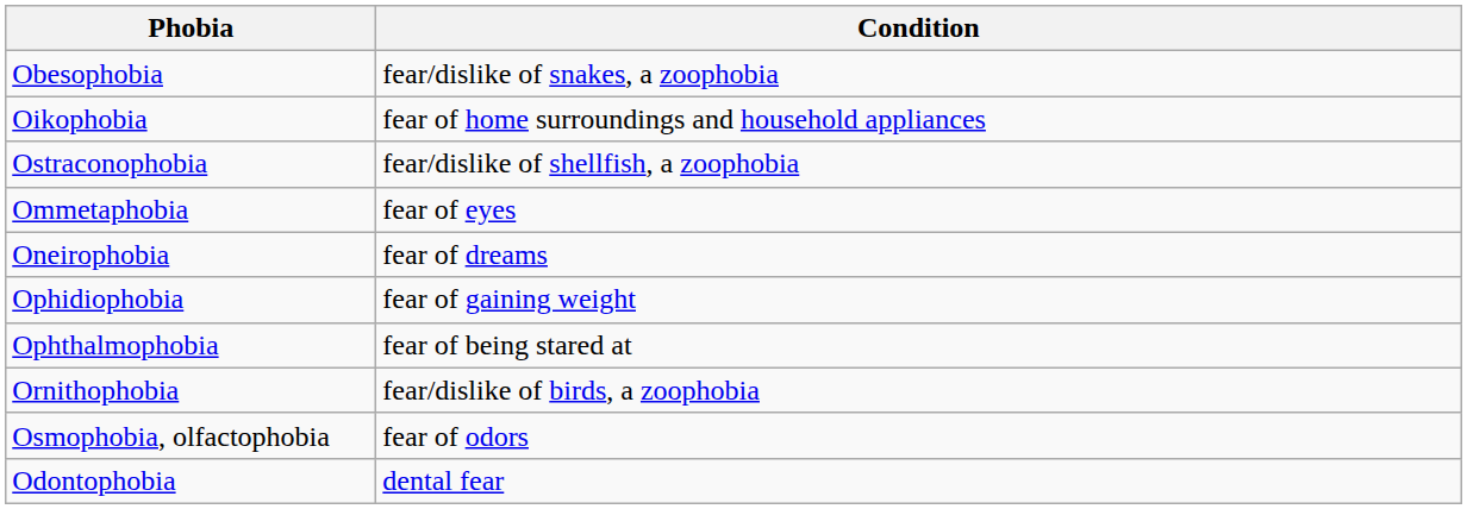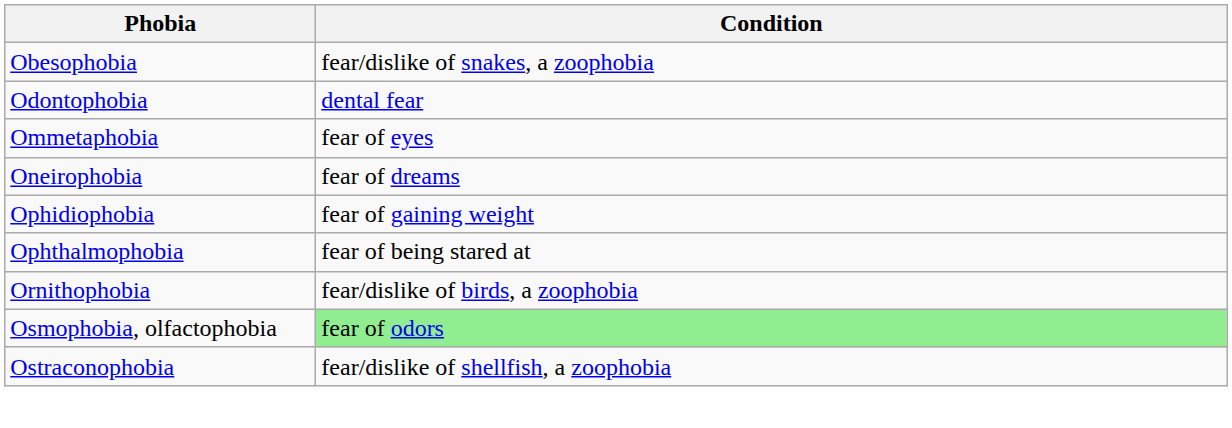- row: Oikophobia | fear of home surroundings and household appliances
rows swapped: Odontophobia <-> Ostraconophobia
Osmophobia, olfactophobia | Condition: no background -> lightgreen background
